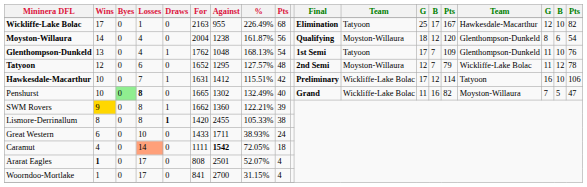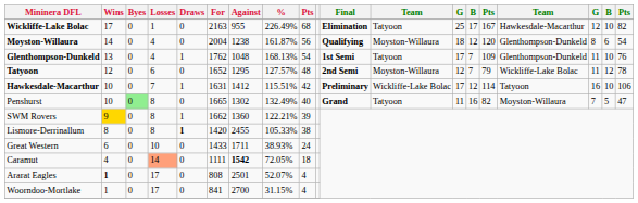Penshurst | Losses: bold -> normal
Penshurst | column 12: Wickliffe-Lake Bolac -> Tatyoon
